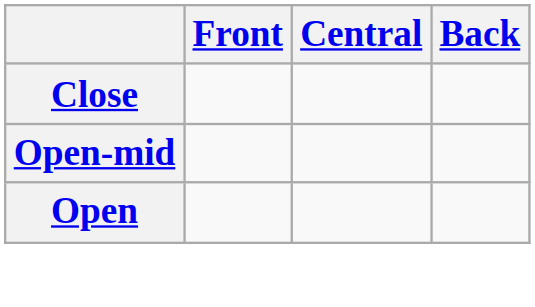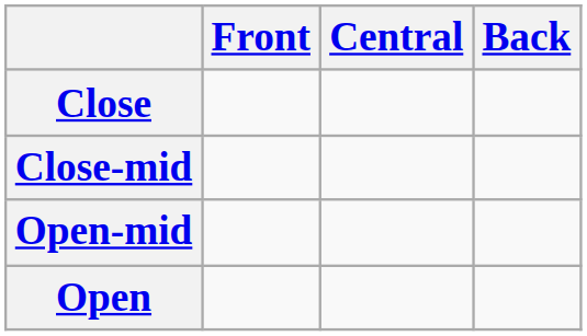+ row: Close-mid
